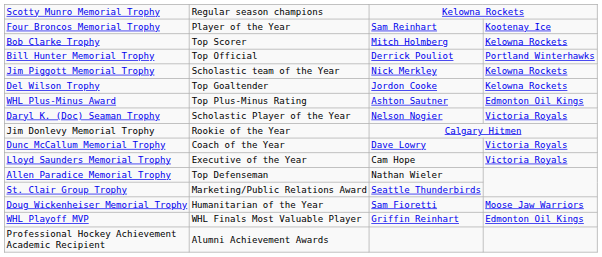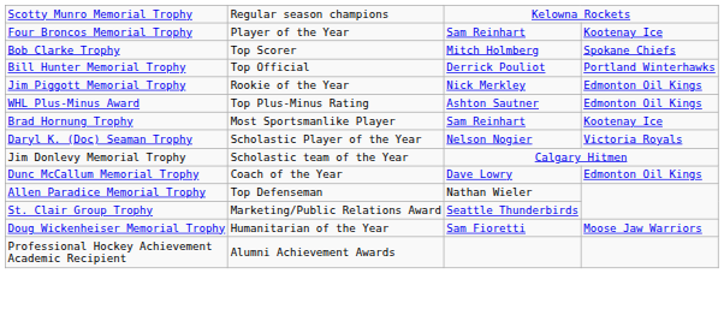Bob Clarke Trophy | column 4: Kelowna Rockets -> Spokane Chiefs
Jim Piggott Memorial Trophy | column 2: Scholastic team of the Year -> Rookie of the Year
Jim Piggott Memorial Trophy | column 4: Kelowna Rockets -> Edmonton Oil Kings
- row: Del Wilson Trophy | Top Goaltender | Jordon Cooke | Kelowna Rockets
+ row: Brad Hornung Trophy | Most Sportsmanlike Player | Sam Reinhart | Kootenay Ice
Jim Donlevy Memorial Trophy | column 2: Rookie of the Year -> Scholastic team of the Year
Dunc McCallum Memorial Trophy | column 4: Victoria Royals -> Edmonton Oil Kings
- row: Lloyd Saunders Memorial Trophy | Executive of the Year | Cam Hope | Victoria Royals
- row: WHL Playoff MVP | WHL Finals Most Valuable Player | Griffin Reinhart | Edmonton Oil Kings
